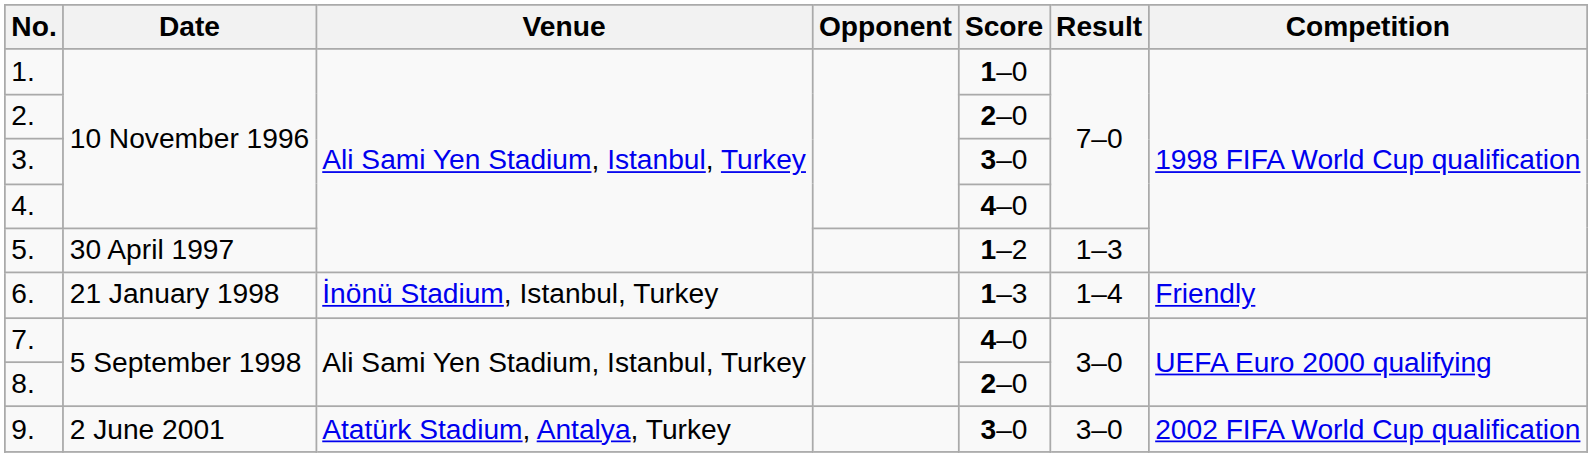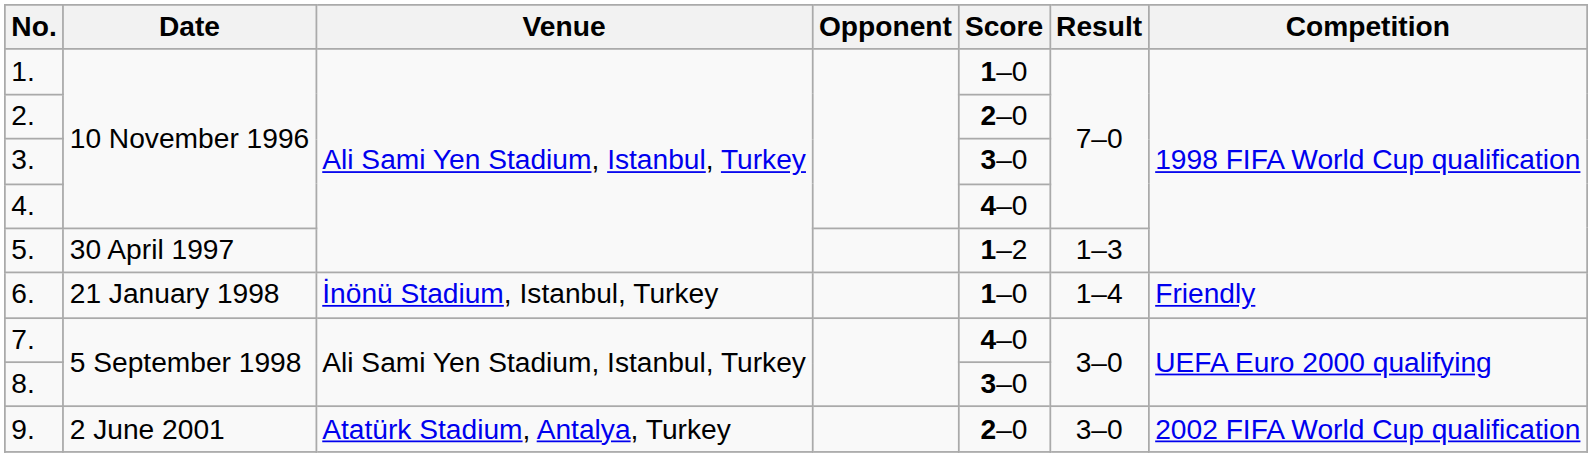6. | Score: 1–3 -> 1–0
8. | Score: 2–0 -> 3–0
9. | Score: 3–0 -> 2–0
